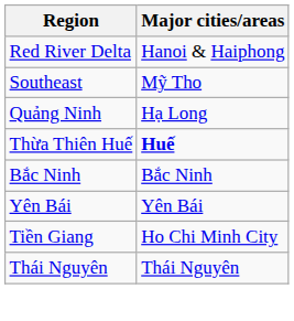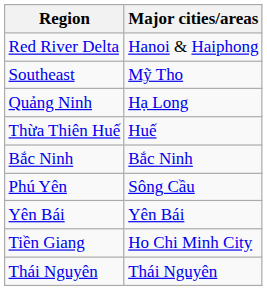Thừa Thiên Huế | Major cities/areas: bold -> normal
+ row: Phú Yên | Sông Cầu
